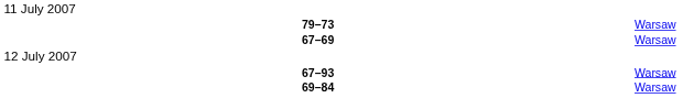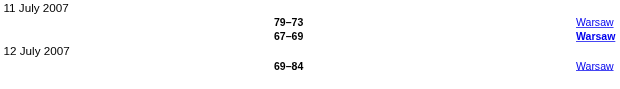67–69 | column 6: normal -> bold
- row: 67–93 | Warsaw
